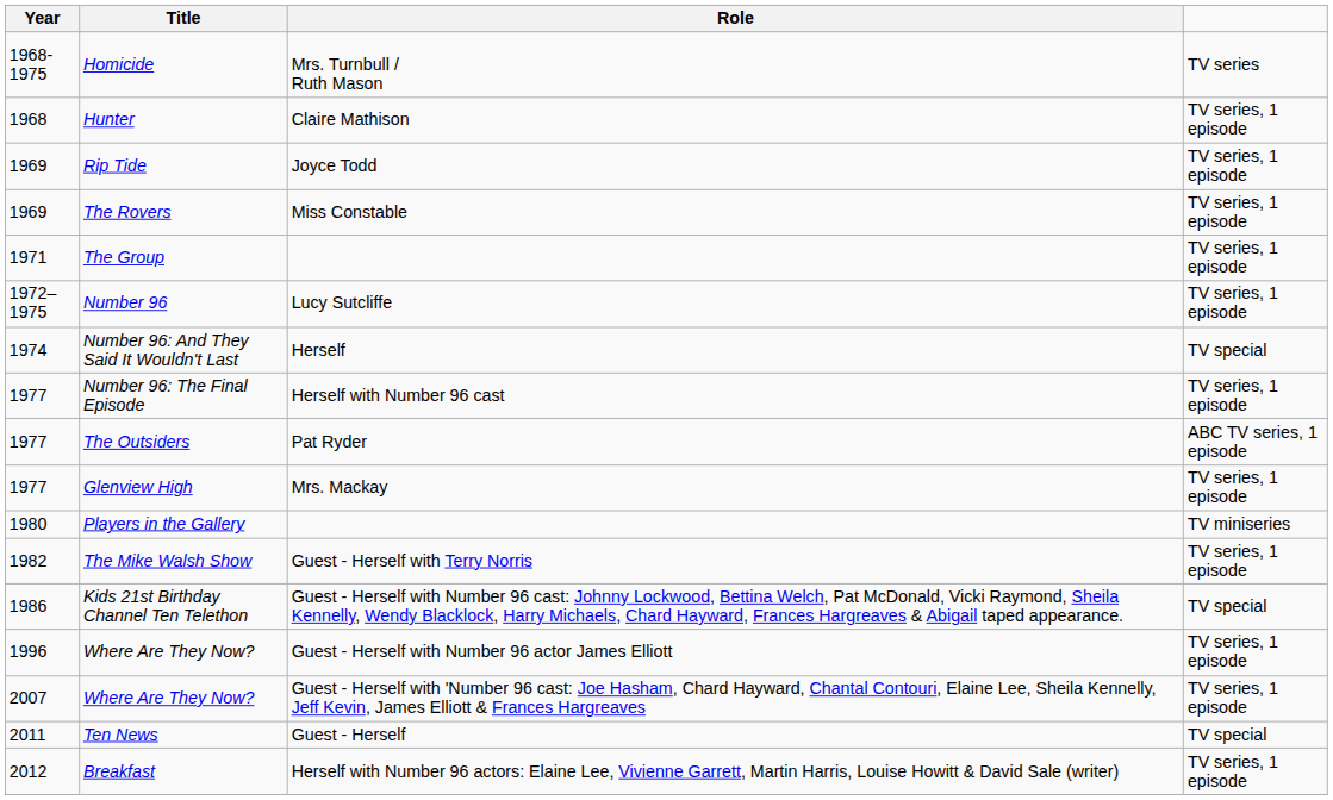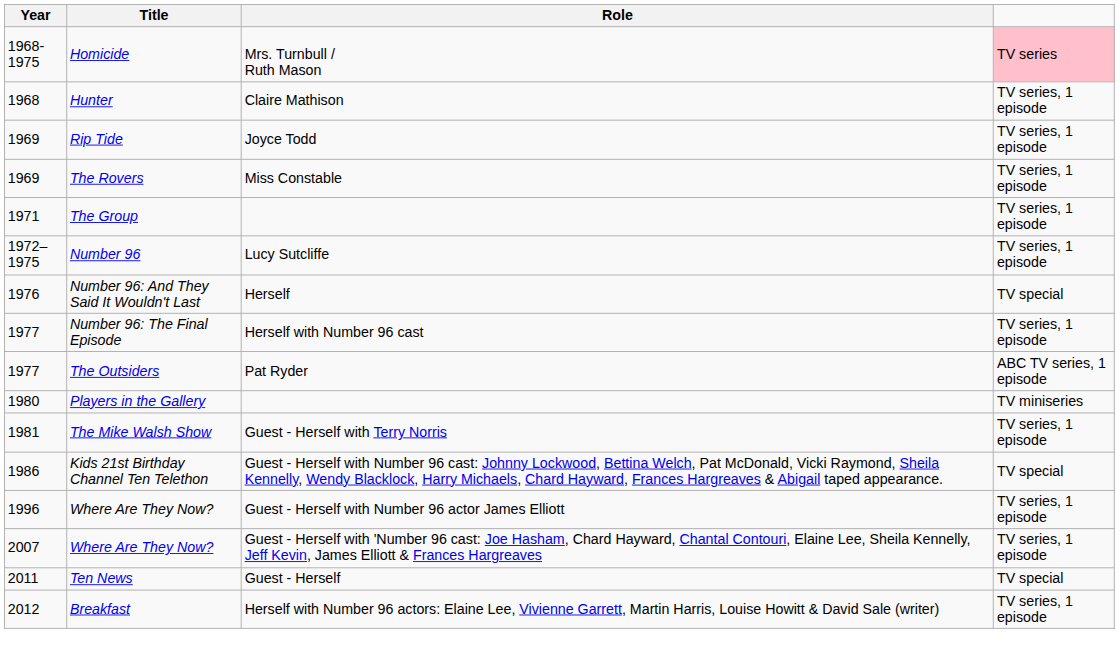Homicide | column 4: no background -> pink background
Number 96: And They Said It Wouldn't Last | Year: 1974 -> 1976
- row: 1977 | Glenview High | Mrs. Mackay | TV series, 1 episode
The Mike Walsh Show | Year: 1982 -> 1981
